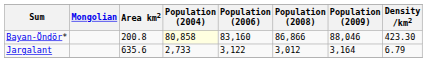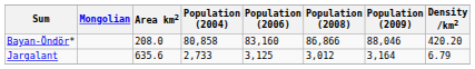Bayan-Öndör* | Area km2: 200.8 -> 208.0
Bayan-Öndör* | Population (2004): lightyellow background -> no background
Bayan-Öndör* | Density /km2: 423.30 -> 420.20
Jargalant | Population (2006): 3,122 -> 3,125
